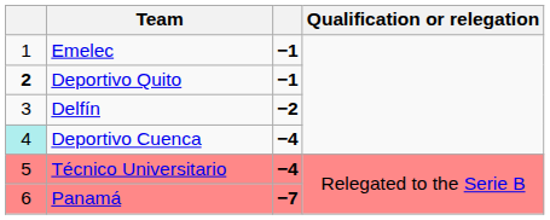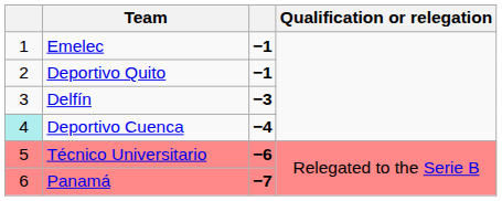Deportivo Quito | column 1: bold -> normal
Delfín | column 3: −2 -> −3
Técnico Universitario | column 3: −4 -> −6
